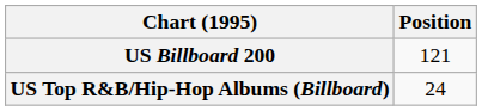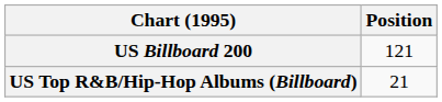US Top R&B/Hip-Hop Albums (Billboard) | Position: 24 -> 21
